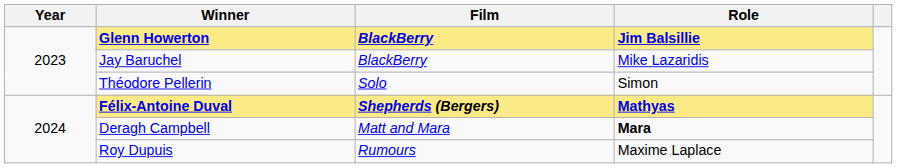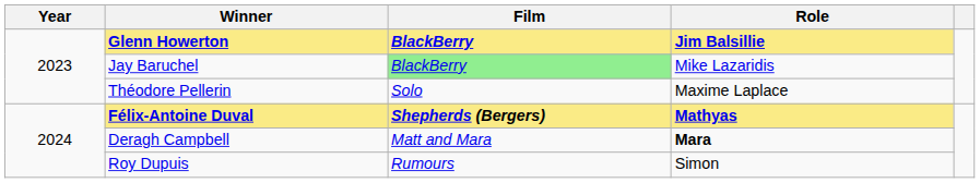Jay Baruchel | Film: no background -> lightgreen background
Théodore Pellerin | Role: Simon -> Maxime Laplace
Roy Dupuis | Role: Maxime Laplace -> Simon
